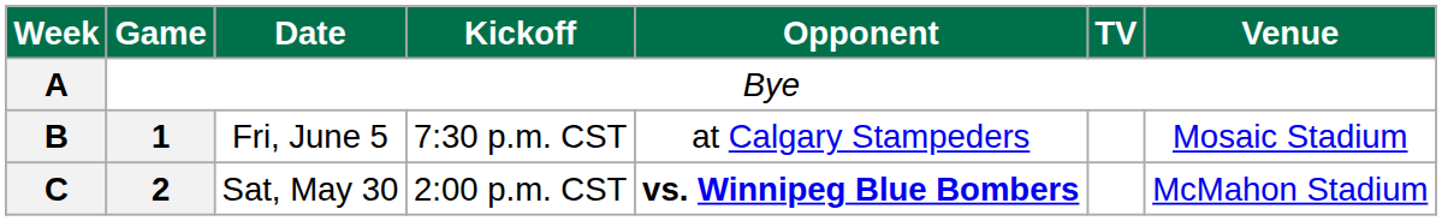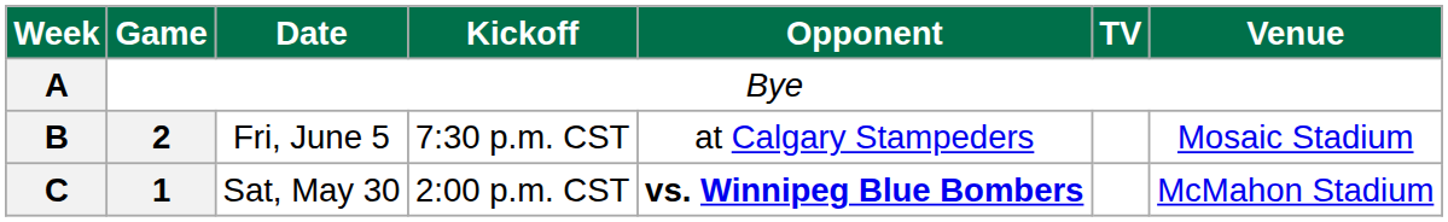B | Game: 1 -> 2
C | Game: 2 -> 1
